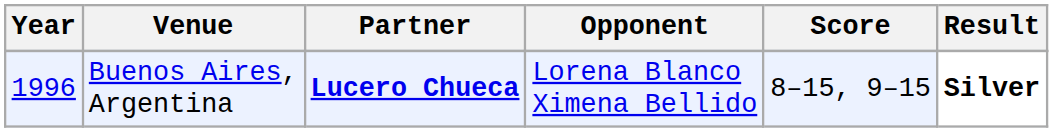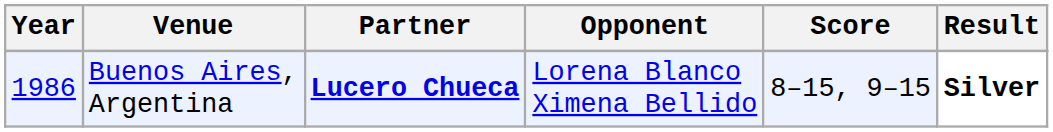Buenos Aires, Argentina | Year: 1996 -> 1986
